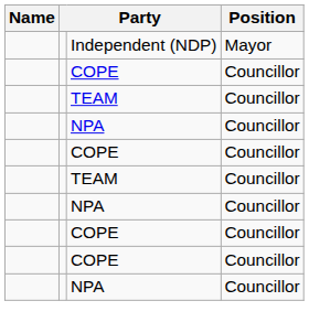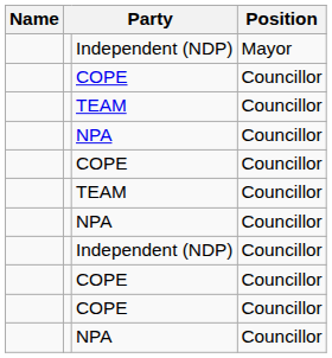+ row: Independent (NDP) | Councillor
